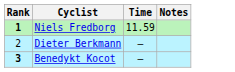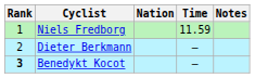+ column: Nation
Niels Fredborg | Rank: bold -> normal
